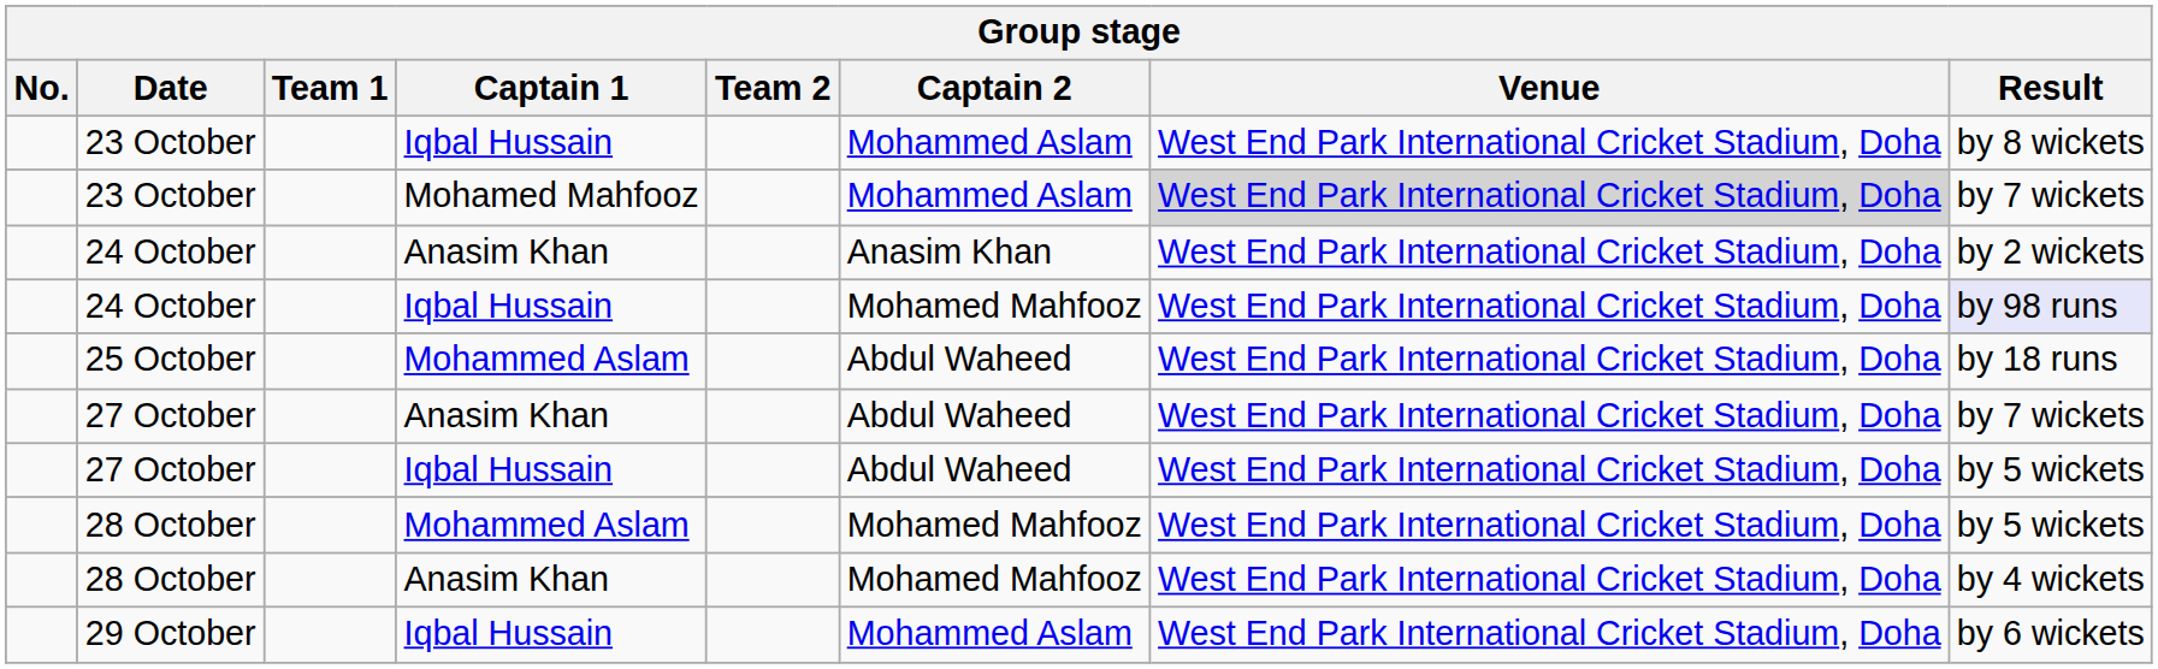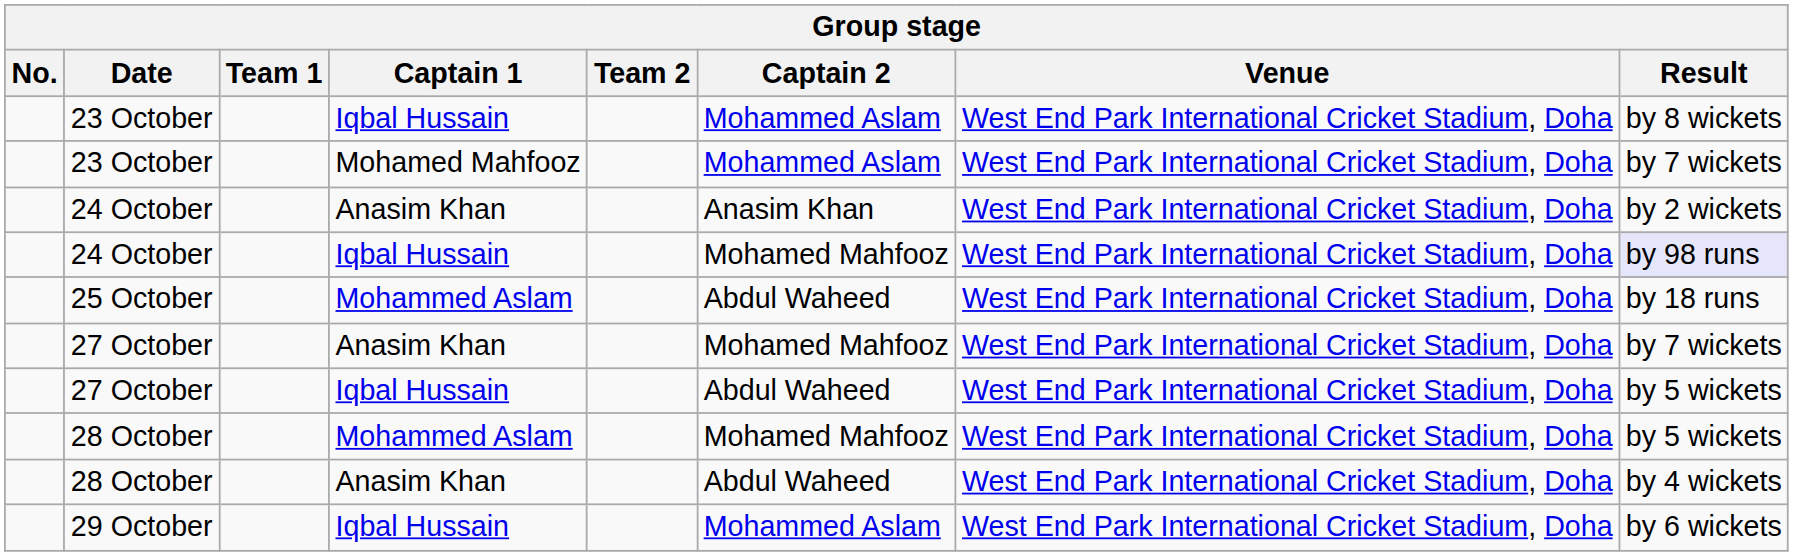23 October / Mohamed Mahfooz | Venue: lightgrey background -> no background
27 October / Anasim Khan | Captain 2: Abdul Waheed -> Mohamed Mahfooz
28 October / Anasim Khan | Captain 2: Mohamed Mahfooz -> Abdul Waheed
